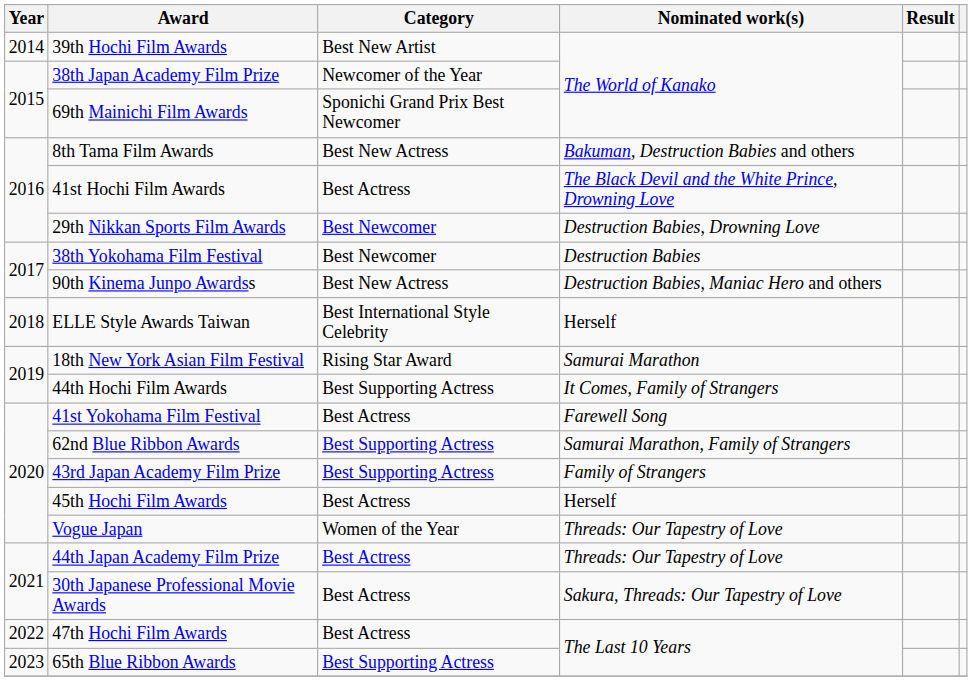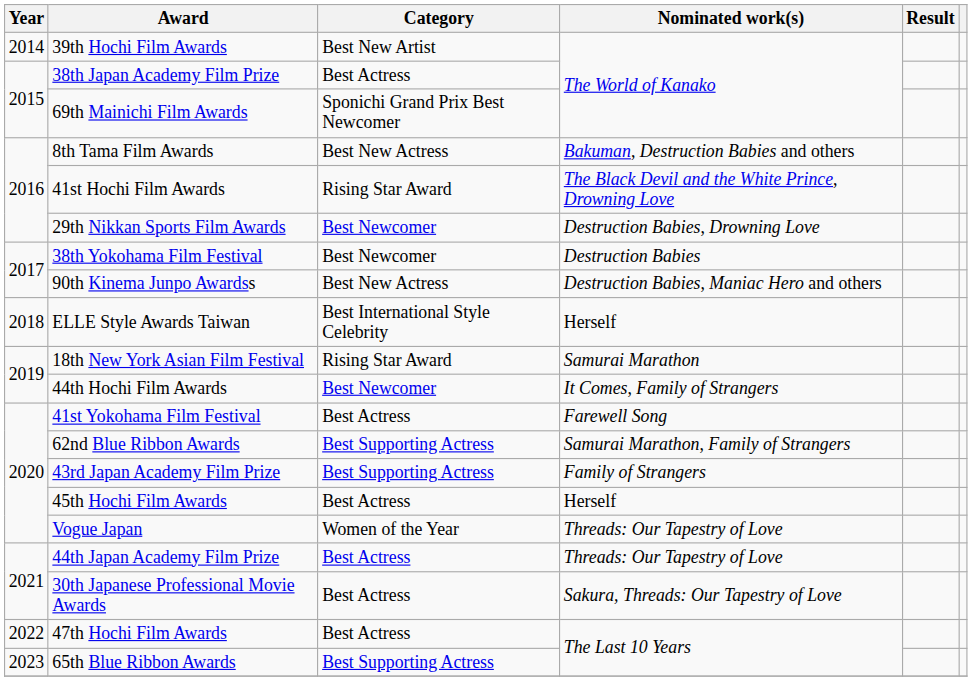38th Japan Academy Film Prize | Category: Newcomer of the Year -> Best Actress
41st Hochi Film Awards | Category: Best Actress -> Rising Star Award
44th Hochi Film Awards | Category: Best Supporting Actress -> Best Newcomer
